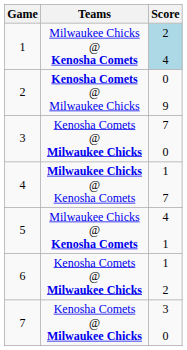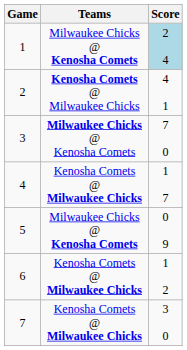2 | Score: 0 9 -> 4 1
3 | Teams: Kenosha Comets @ Milwaukee Chicks -> Milwaukee Chicks @ Kenosha Comets
4 | Teams: Milwaukee Chicks @ Kenosha Comets -> Kenosha Comets @ Milwaukee Chicks
5 | Score: 4 1 -> 0 9
